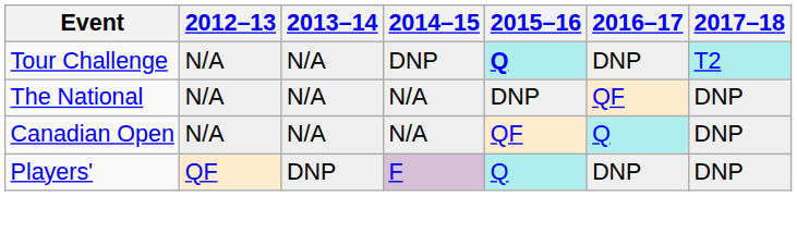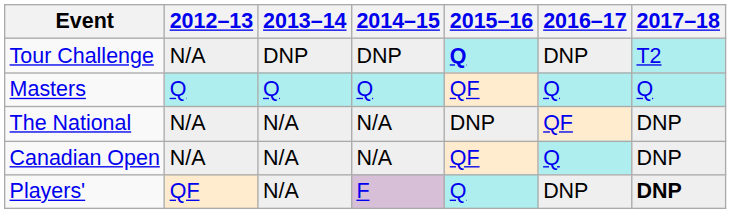Tour Challenge | 2013–14: N/A -> DNP
+ row: Masters | Q | Q | Q | QF | Q | Q
Players' | 2013–14: DNP -> N/A
Players' | 2017–18: normal -> bold
